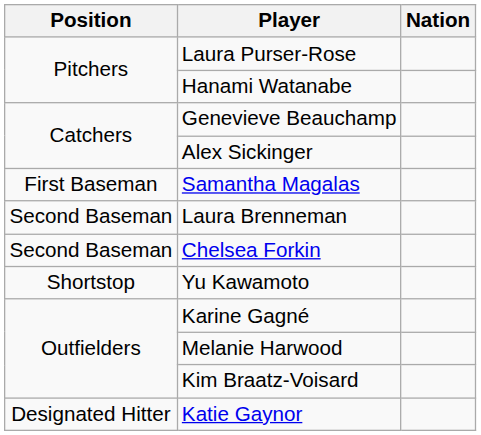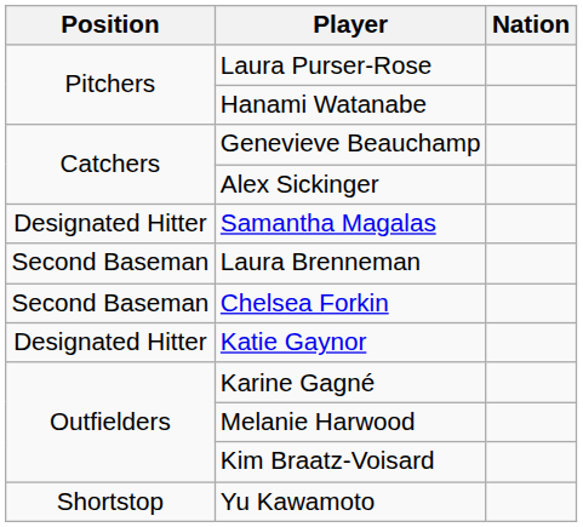Samantha Magalas | Position: First Baseman -> Designated Hitter
rows swapped: Yu Kawamoto <-> Katie Gaynor
